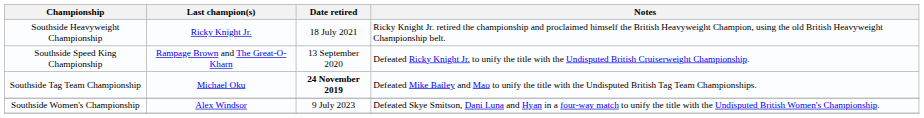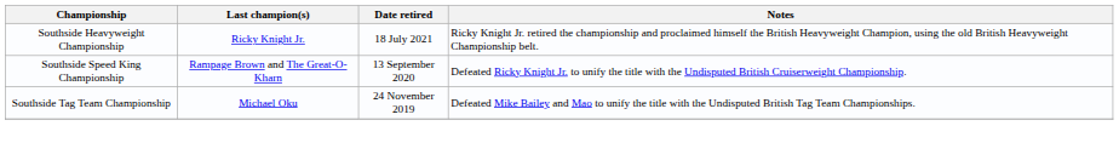Southside Tag Team Championship | Date retired: bold -> normal
- row: Southside Women's Championship | Alex Windsor | 9 July 2023 | Defeated Skye Smitson, Dani Luna and Hyan in a four-way match to unify the title with the Undisputed British Women's Championship.
